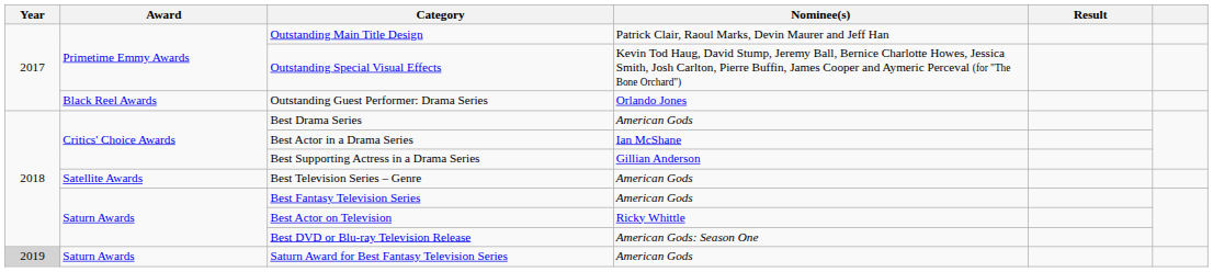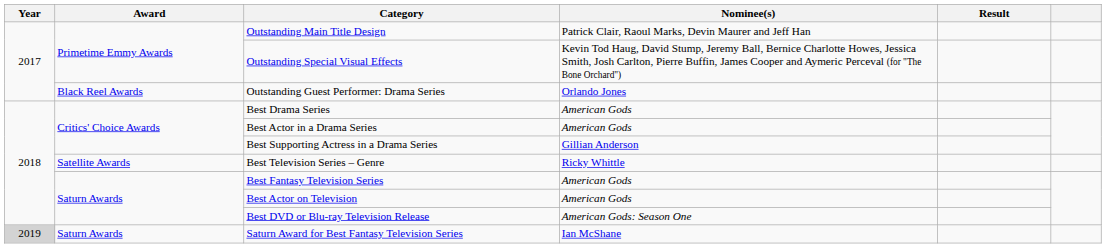Best Actor in a Drama Series | Nominee(s): Ian McShane -> American Gods
Best Television Series – Genre | Nominee(s): American Gods -> Ricky Whittle
Best Actor on Television | Nominee(s): Ricky Whittle -> American Gods
Saturn Award for Best Fantasy Television Series | Nominee(s): American Gods -> Ian McShane
